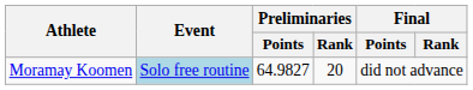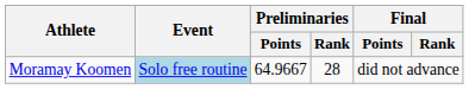Moramay Koomen | Preliminaries / Points: 64.9827 -> 64.9667
Moramay Koomen | Preliminaries / Rank: 20 -> 28
